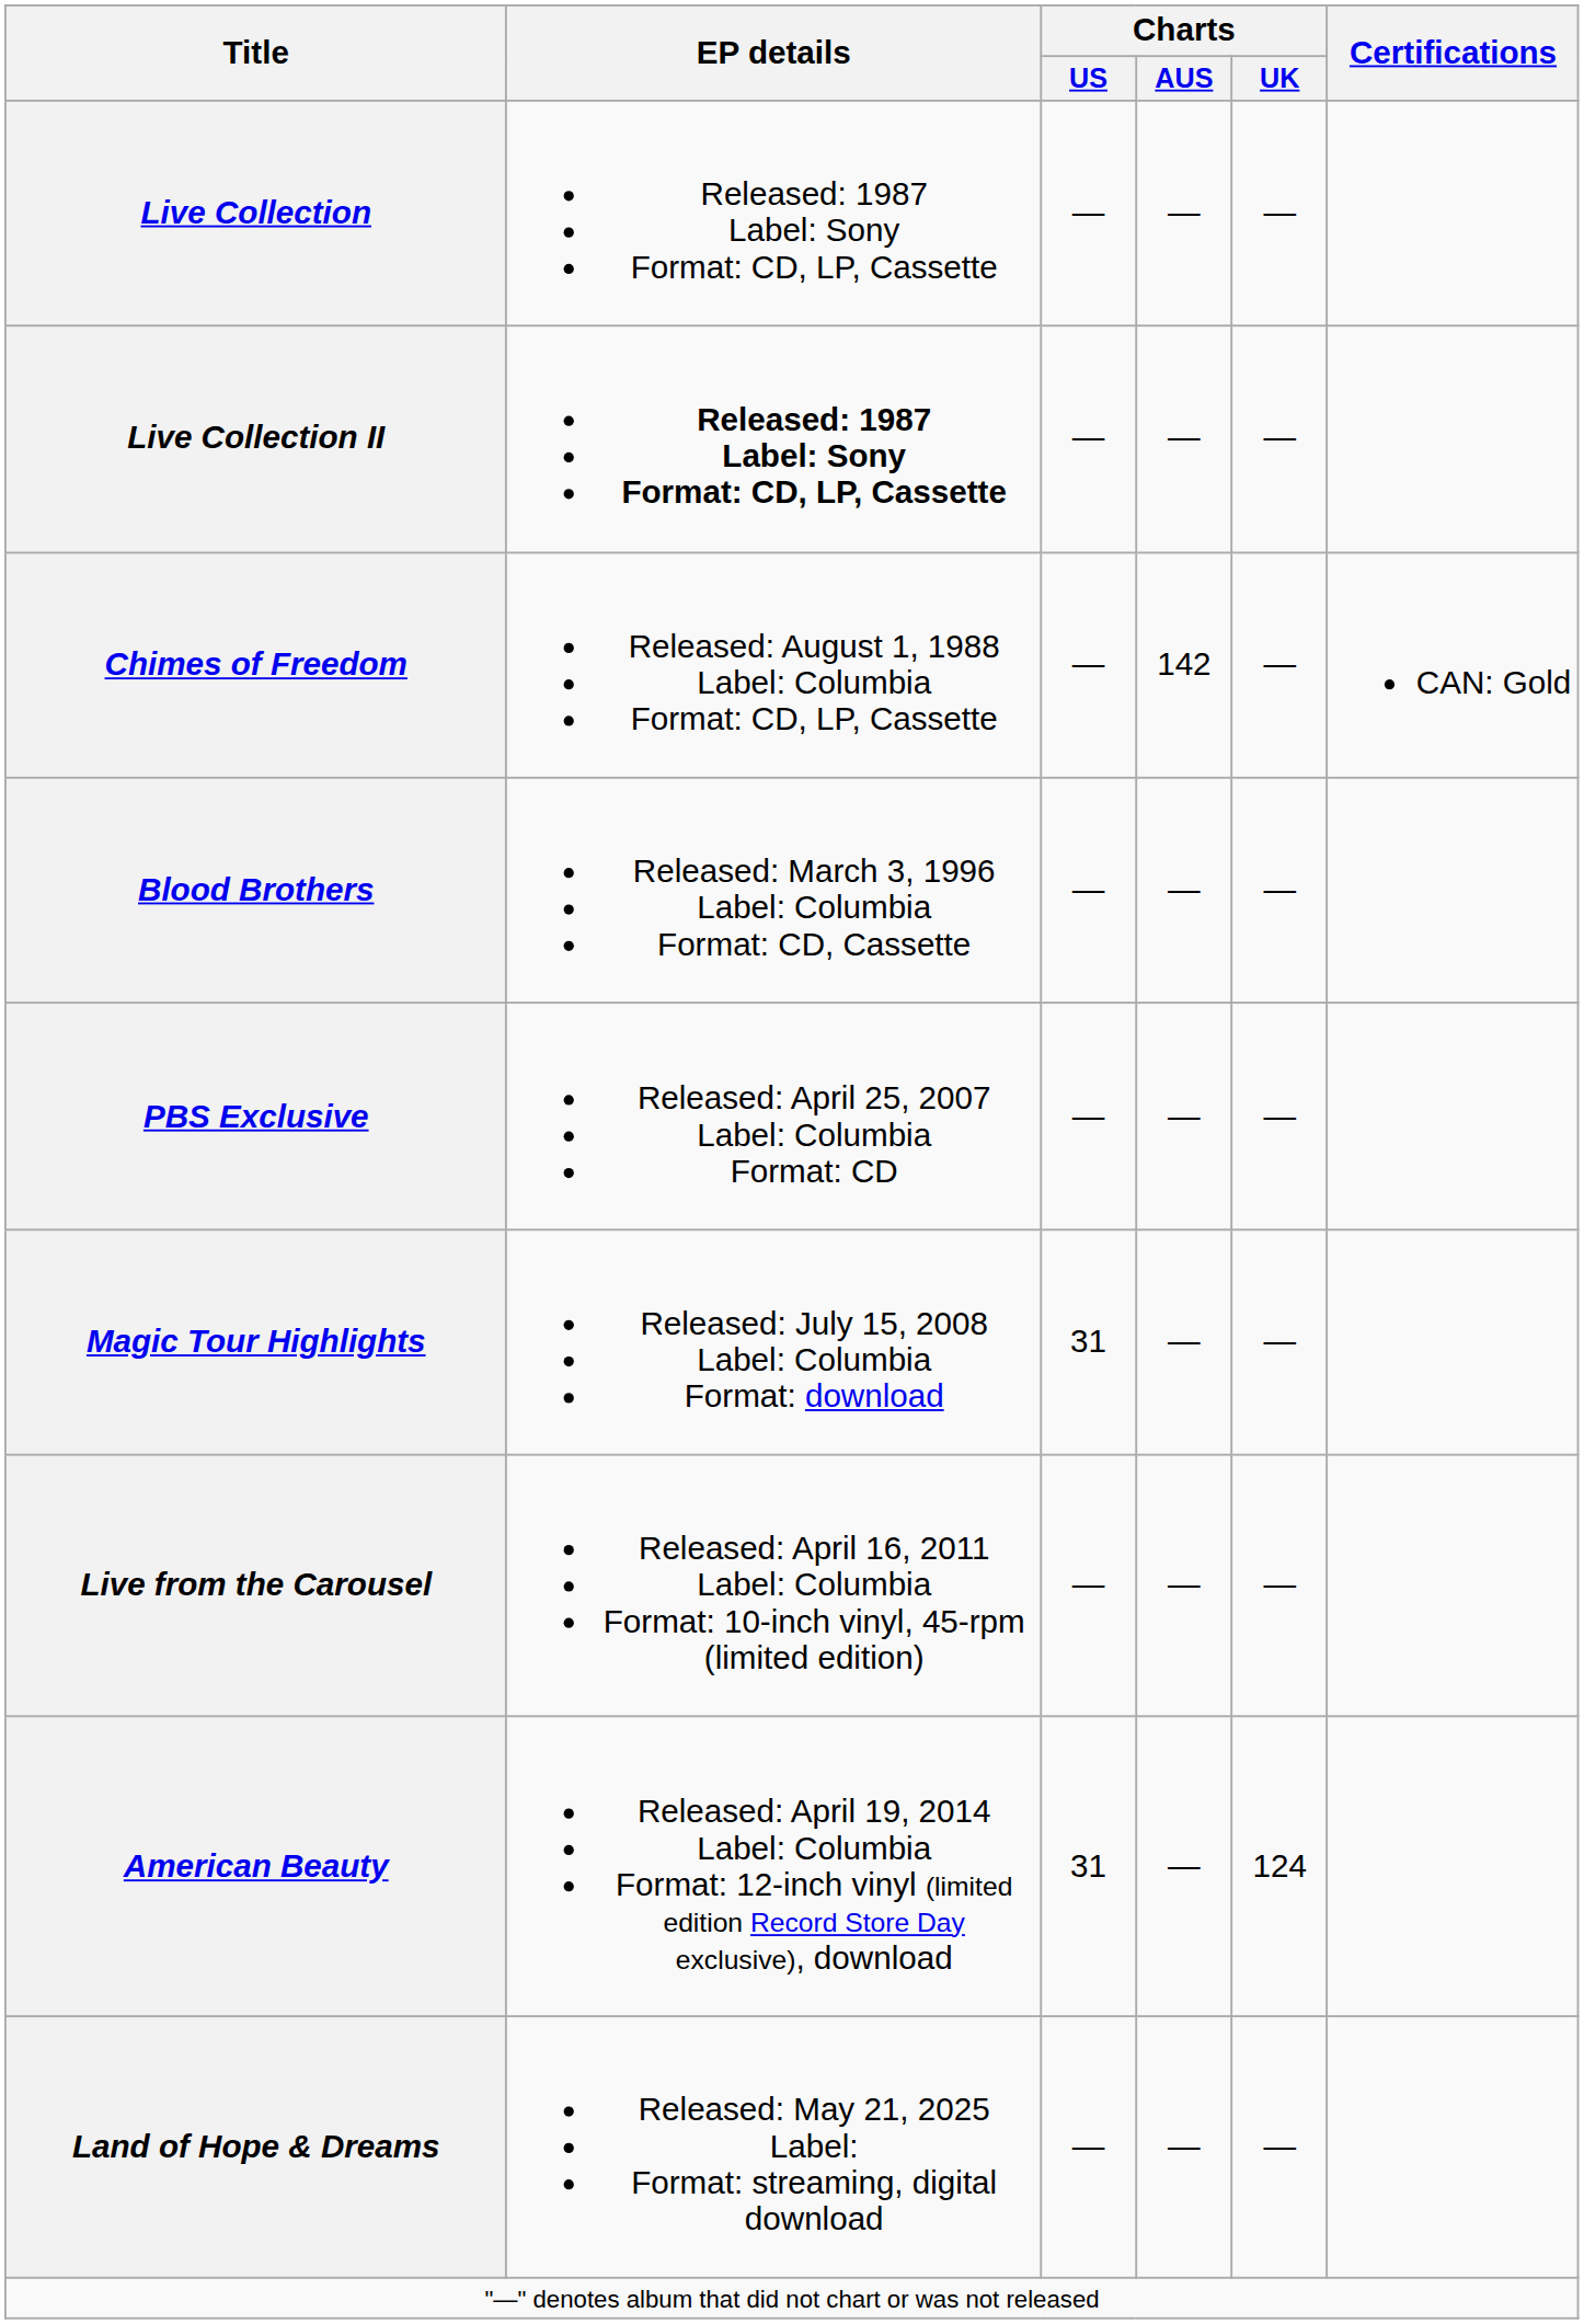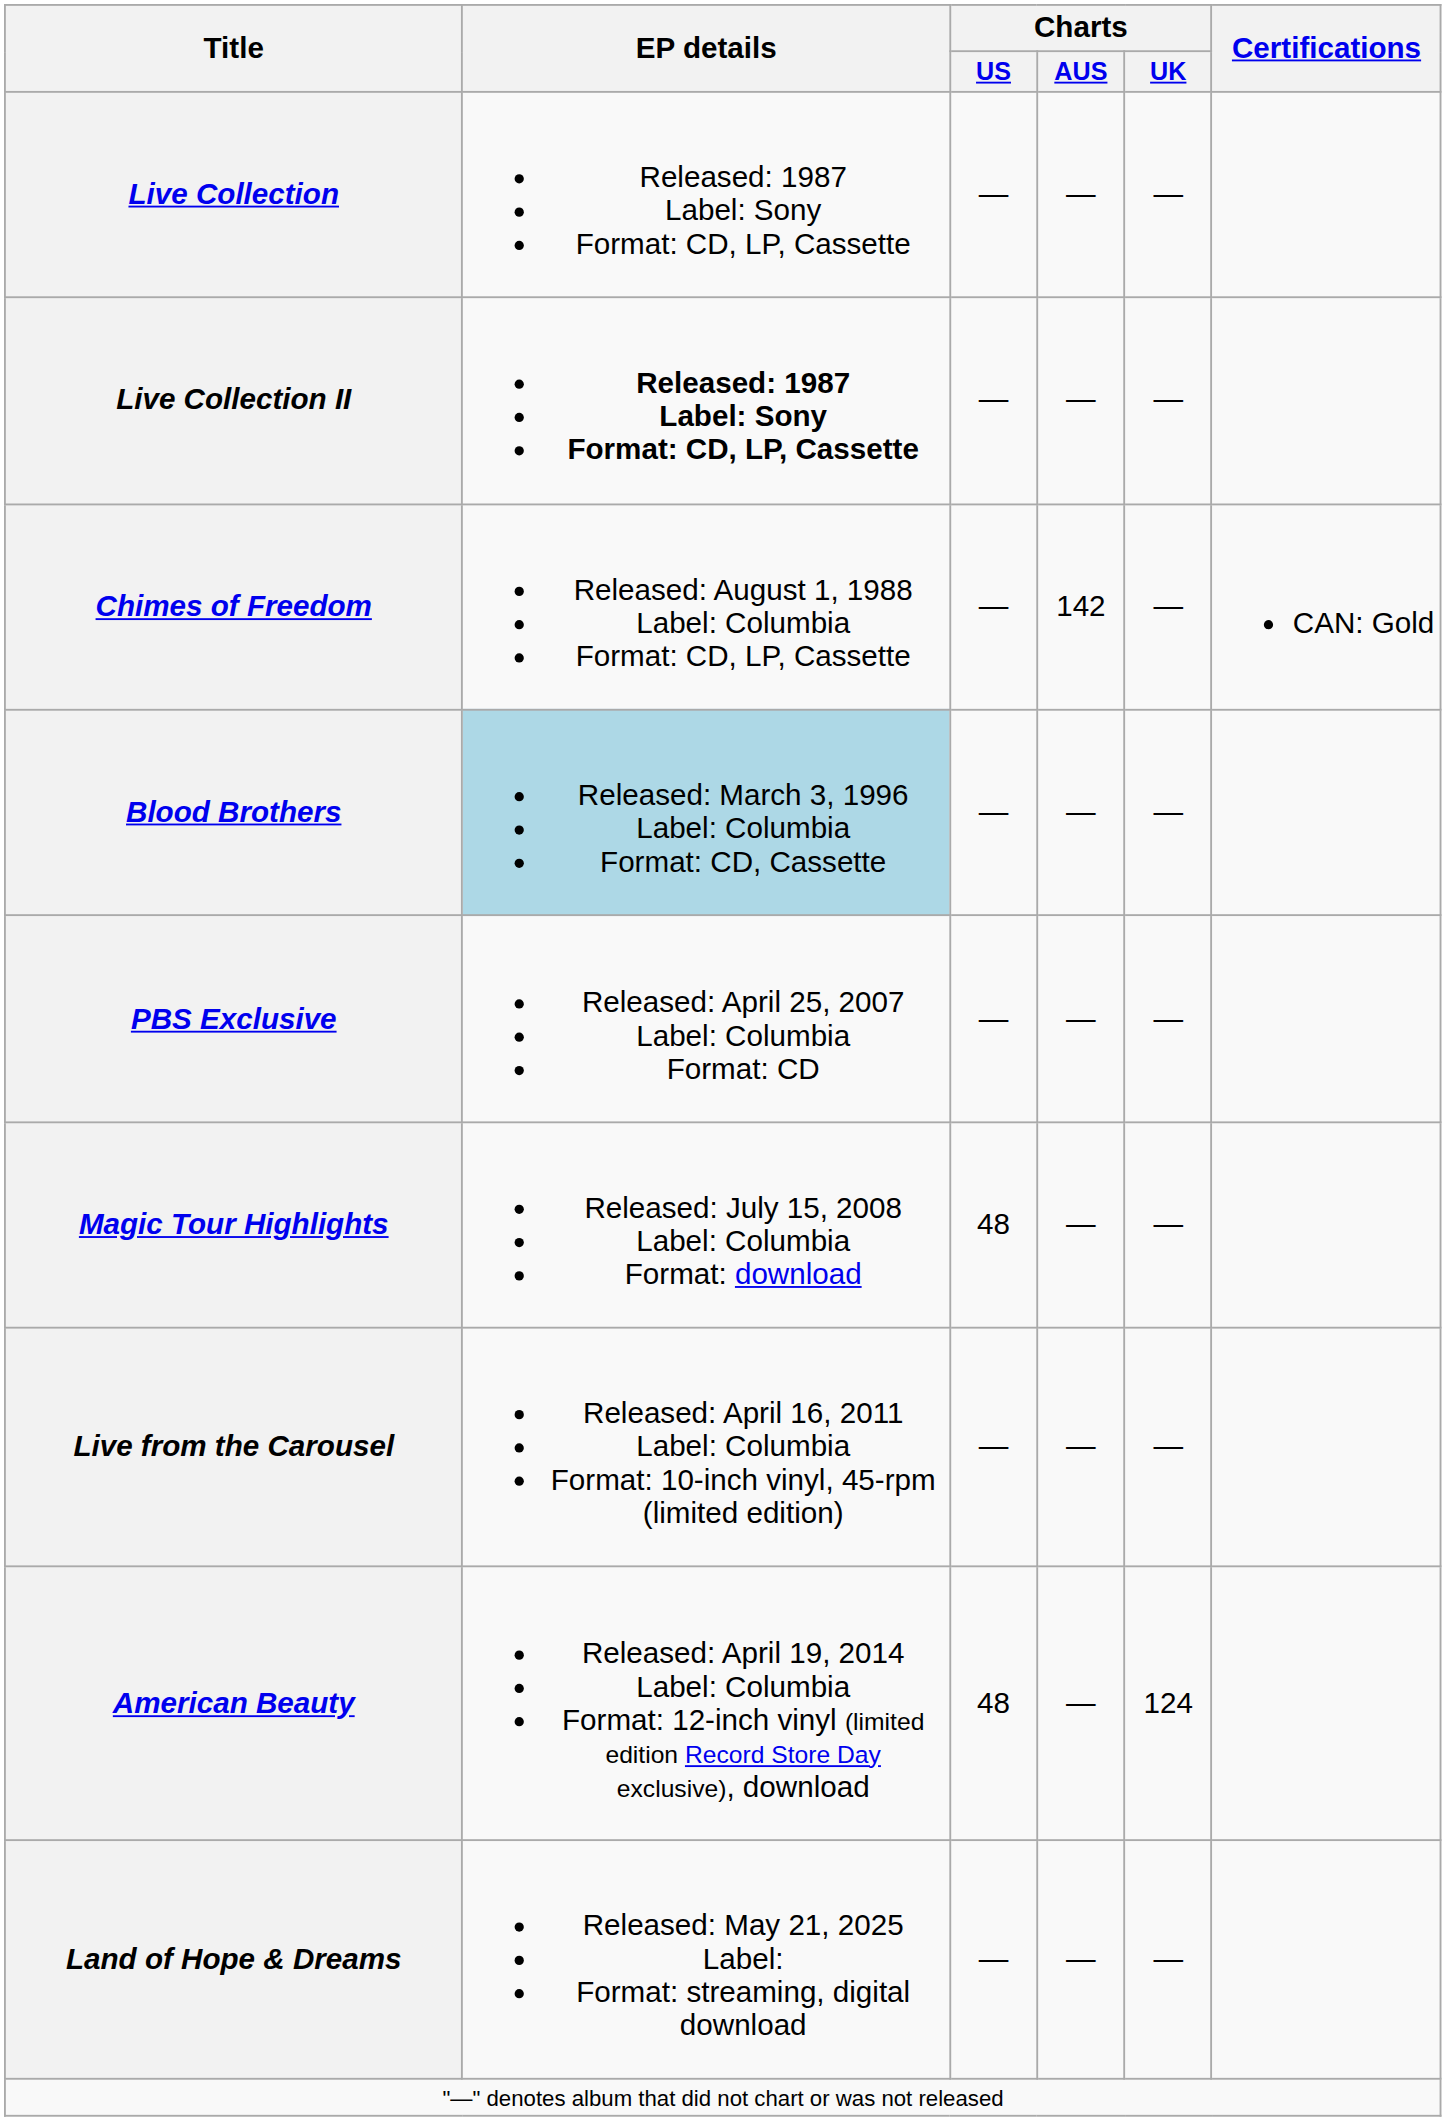Blood Brothers | EP details: no background -> lightblue background
Magic Tour Highlights | Charts / US: 31 -> 48
American Beauty | Charts / US: 31 -> 48
